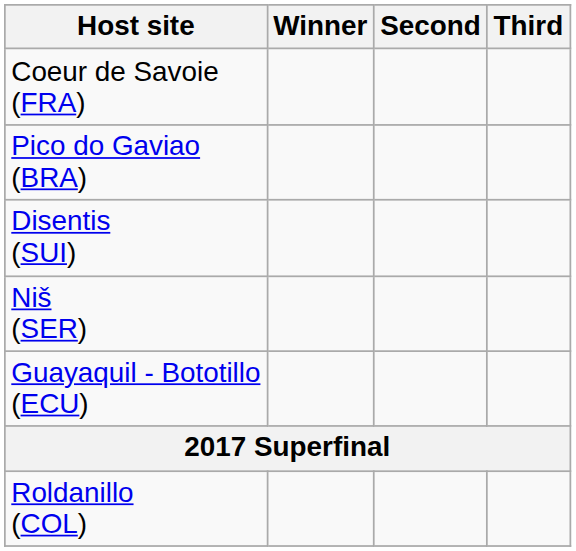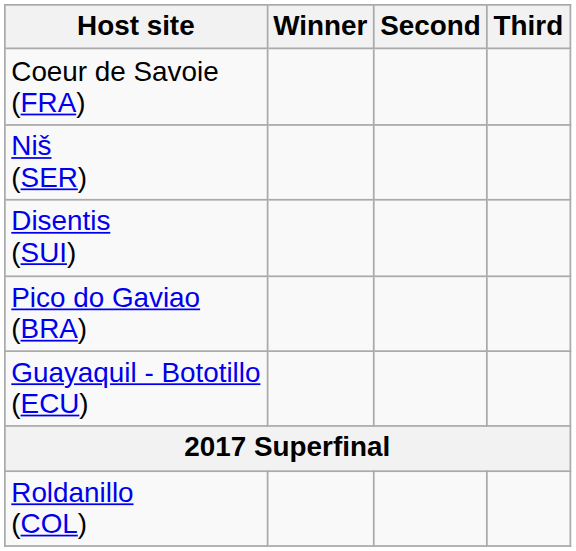rows swapped: Niš (SER) <-> Pico do Gaviao (BRA)
